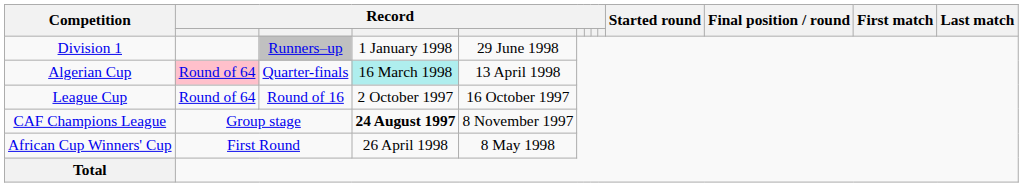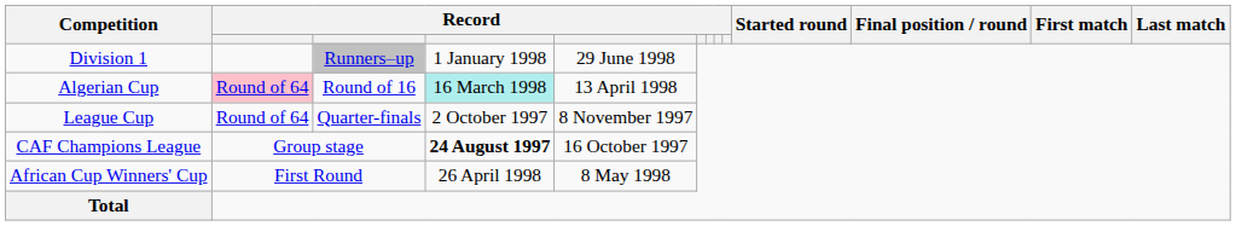Algerian Cup | column 3: Quarter-finals -> Round of 16
League Cup | column 3: Round of 16 -> Quarter-finals
League Cup | column 5: 16 October 1997 -> 8 November 1997
CAF Champions League | column 5: 8 November 1997 -> 16 October 1997
